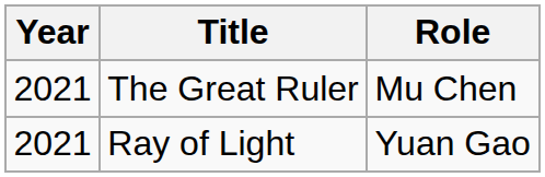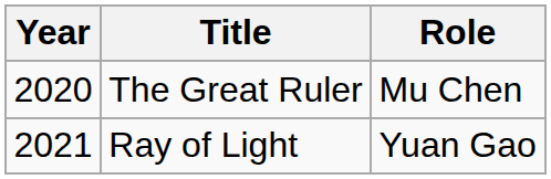The Great Ruler | Year: 2021 -> 2020
